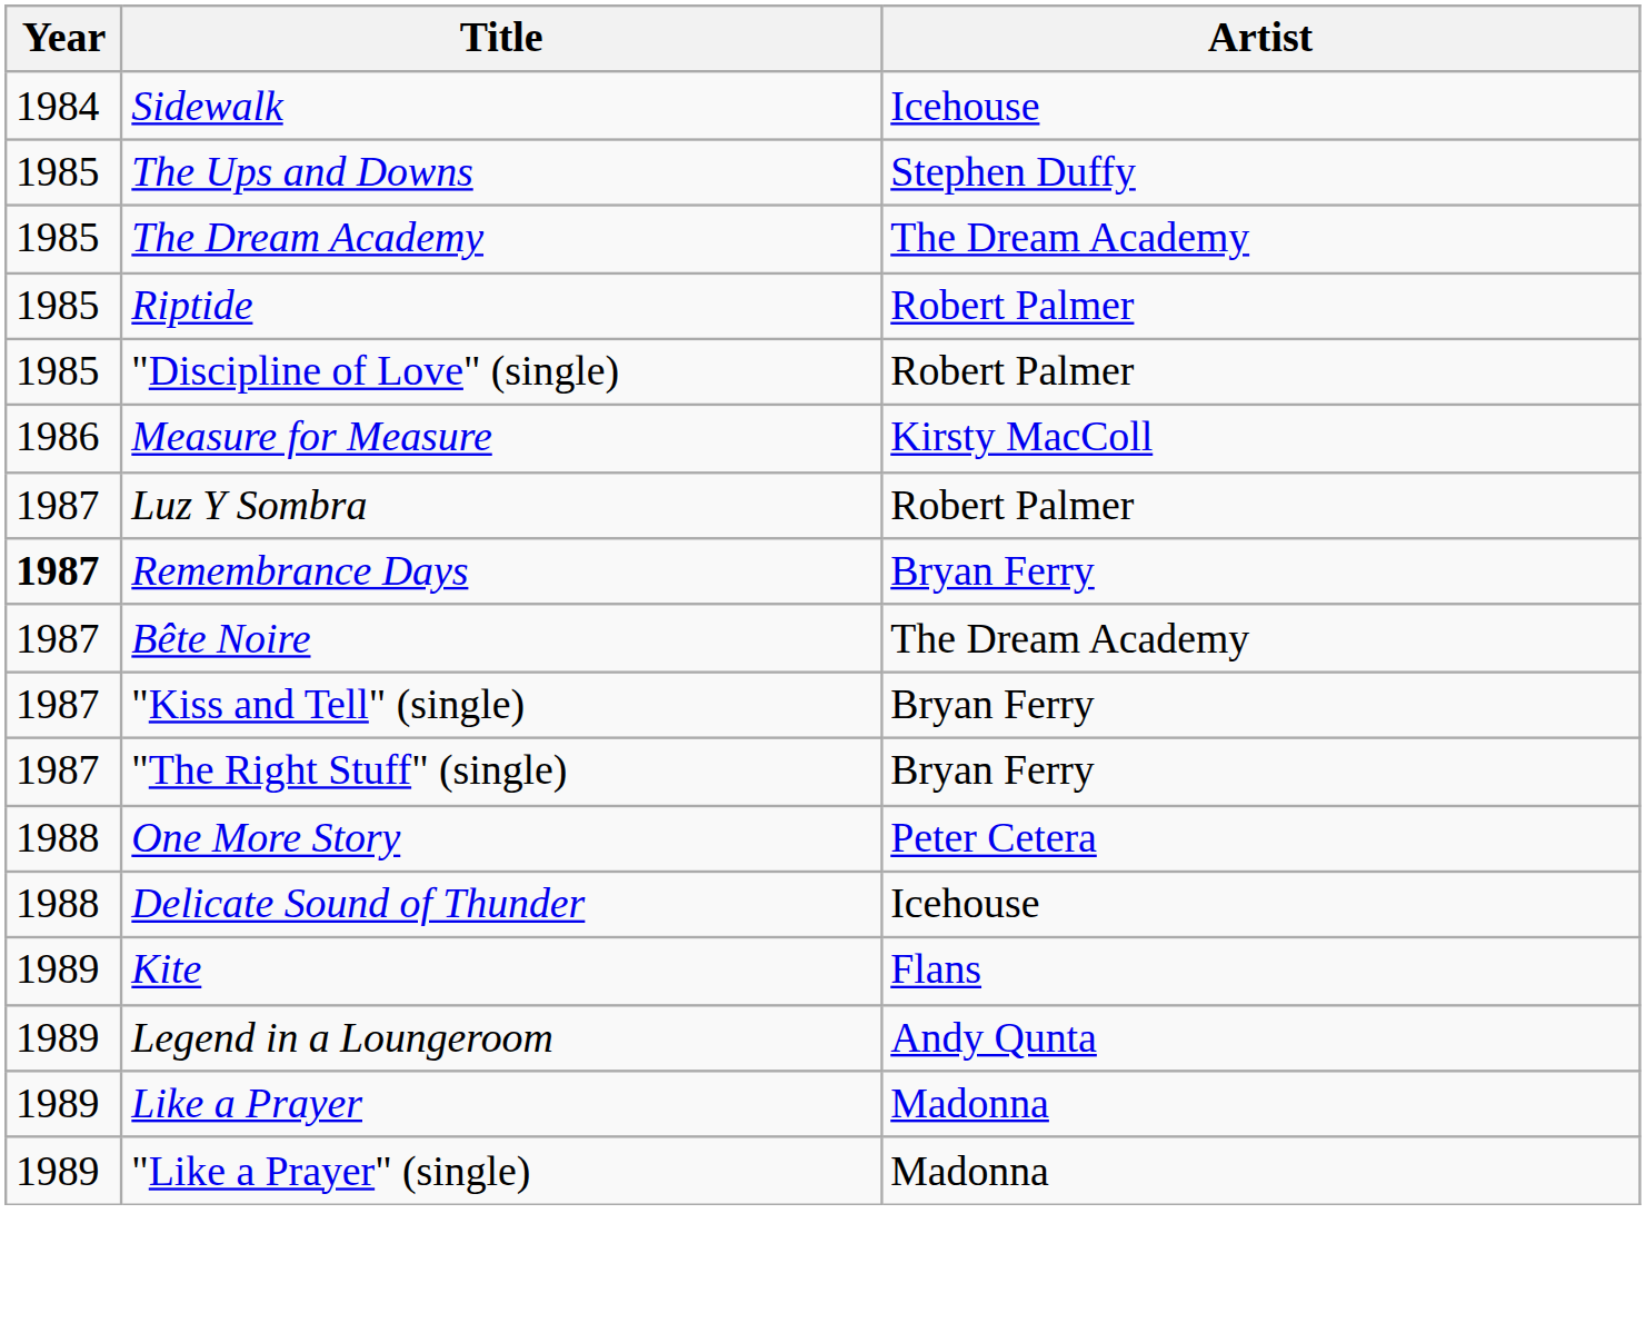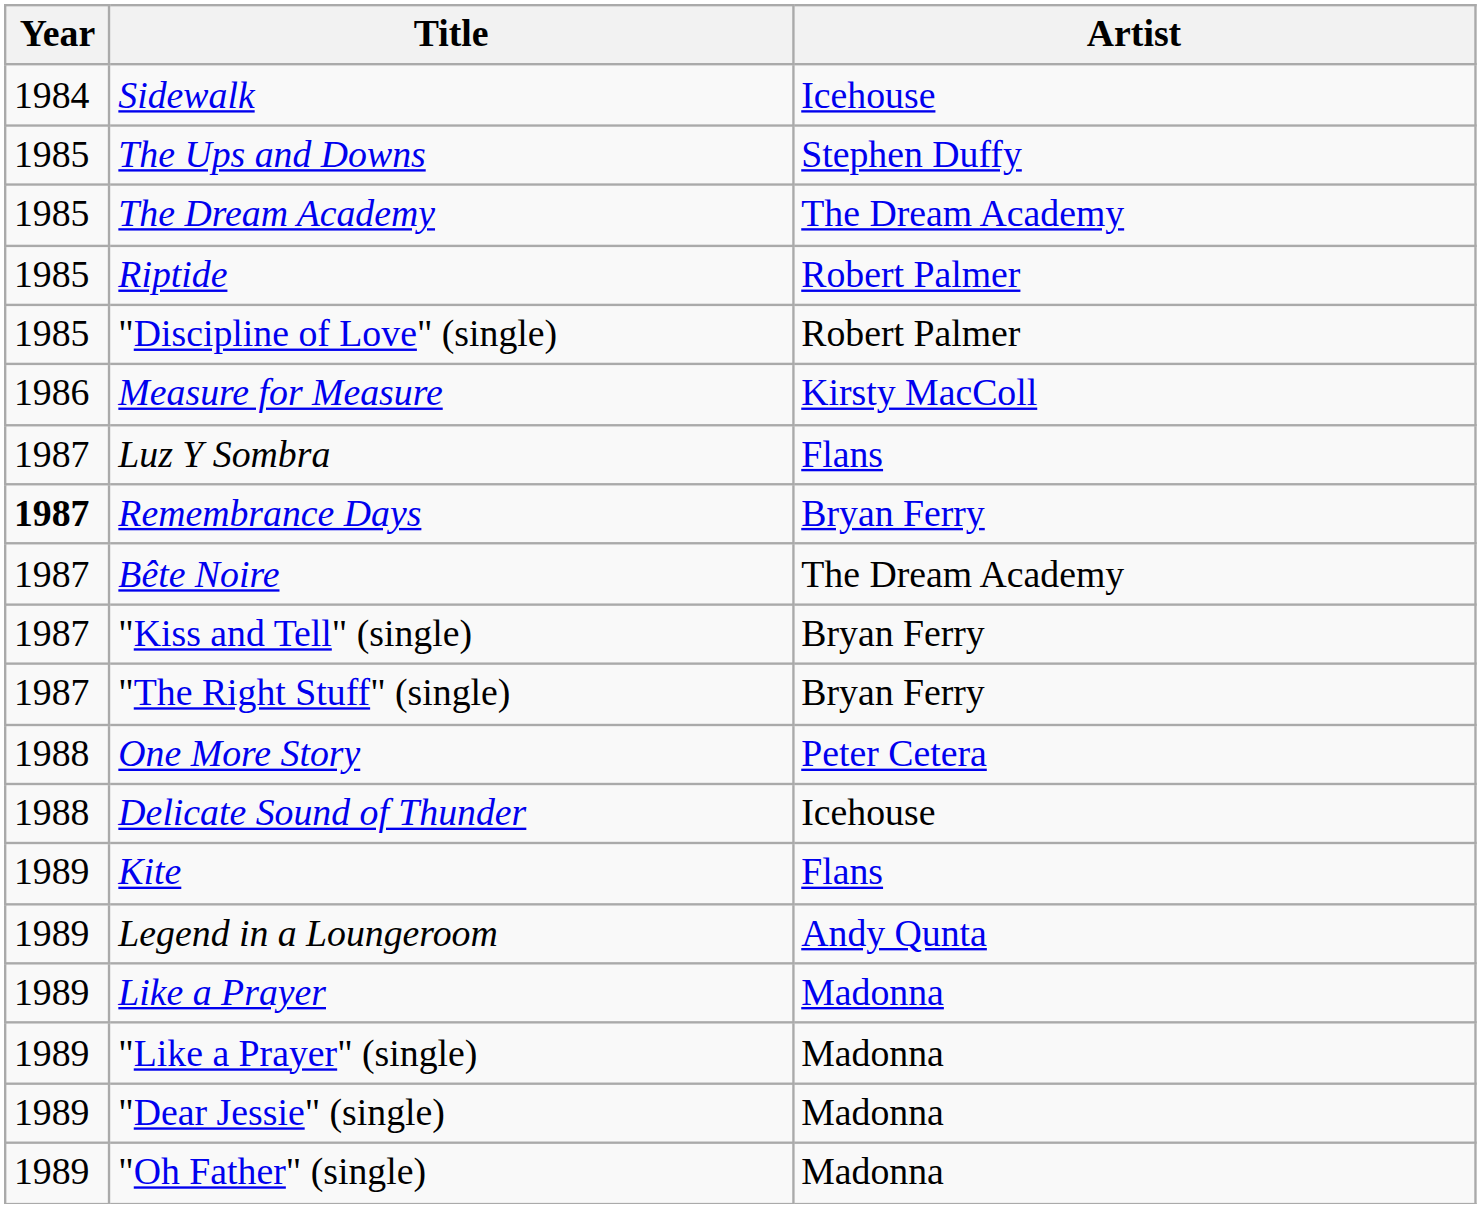Luz Y Sombra | Artist: Robert Palmer -> Flans
+ row: 1989 | "Dear Jessie" (single) | Madonna
+ row: 1989 | "Oh Father" (single) | Madonna
